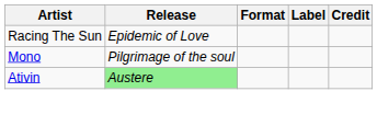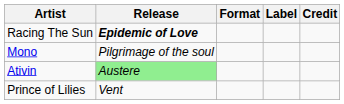Racing The Sun | Release: normal -> bold
+ row: Prince of Lilies | Vent
